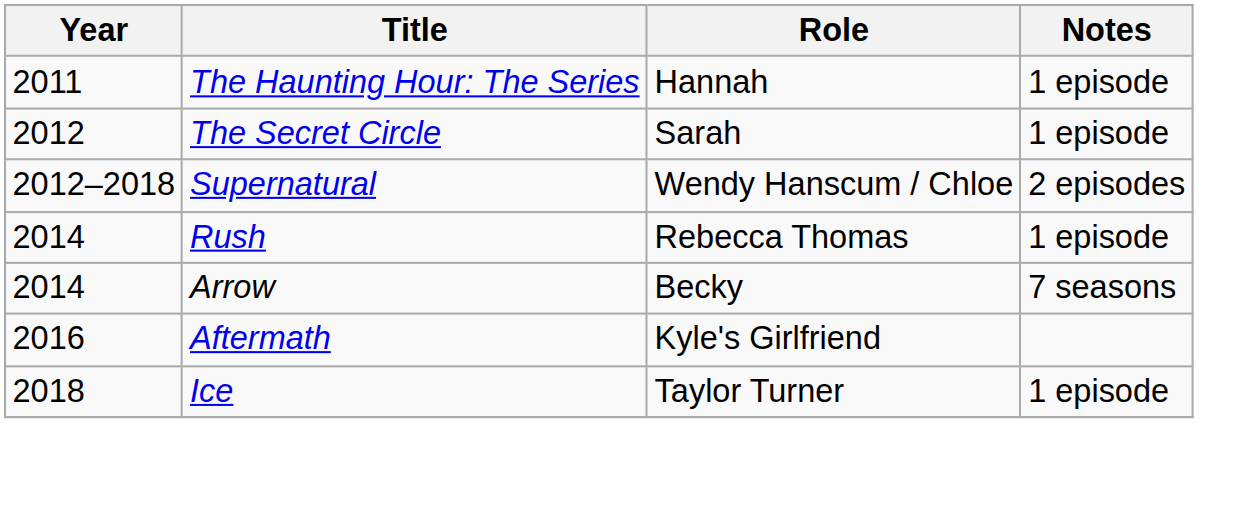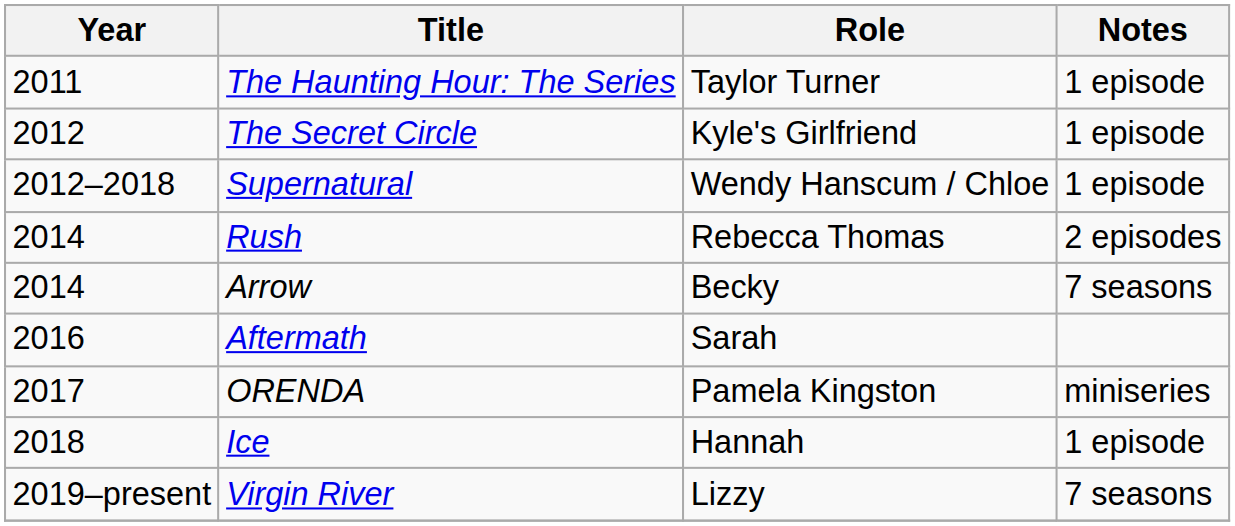The Haunting Hour: The Series | Role: Hannah -> Taylor Turner
The Secret Circle | Role: Sarah -> Kyle's Girlfriend
Supernatural | Notes: 2 episodes -> 1 episode
Rush | Notes: 1 episode -> 2 episodes
Aftermath | Role: Kyle's Girlfriend -> Sarah
+ row: 2017 | ORENDA | Pamela Kingston | miniseries
Ice | Role: Taylor Turner -> Hannah
+ row: 2019–present | Virgin River | Lizzy | 7 seasons
